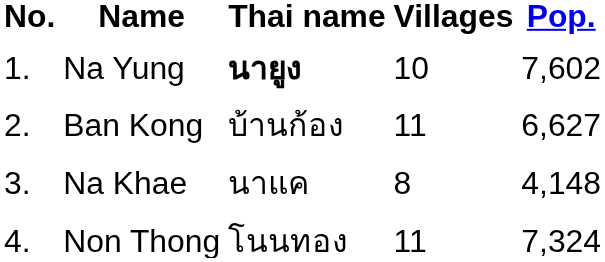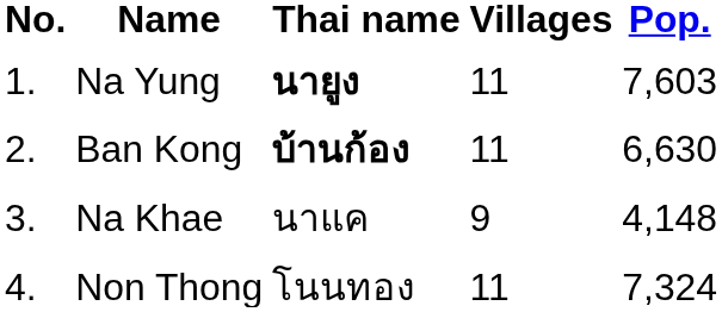Na Yung | Villages: 10 -> 11
Na Yung | Pop.: 7,602 -> 7,603
Ban Kong | Thai name: normal -> bold
Ban Kong | Pop.: 6,627 -> 6,630
Na Khae | Villages: 8 -> 9
